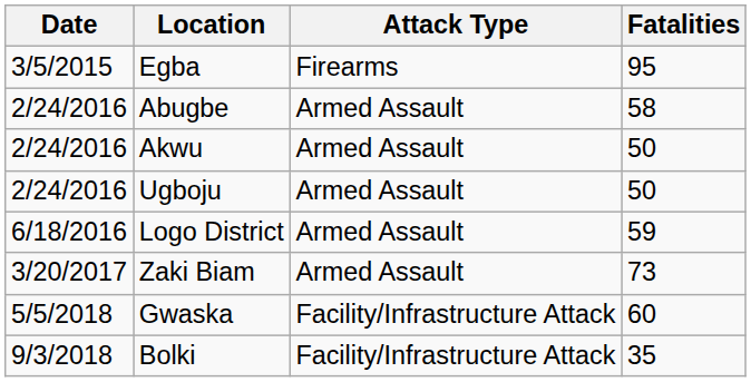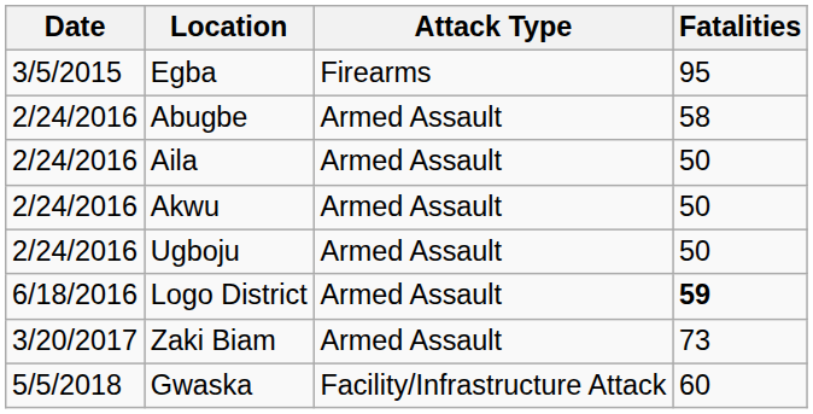+ row: 2/24/2016 | Aila | Armed Assault | 50
Logo District | Fatalities: normal -> bold
- row: 9/3/2018 | Bolki | Facility/Infrastructure Attack | 35
